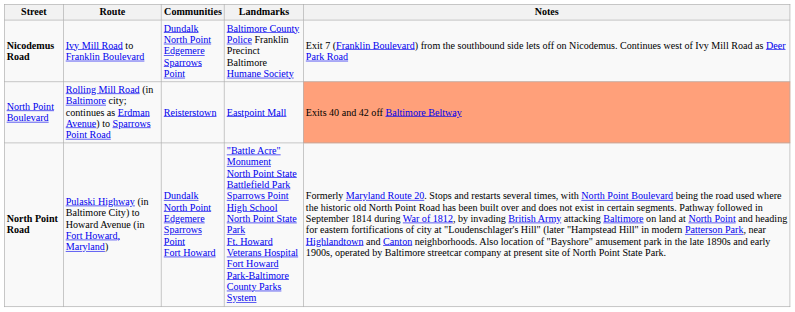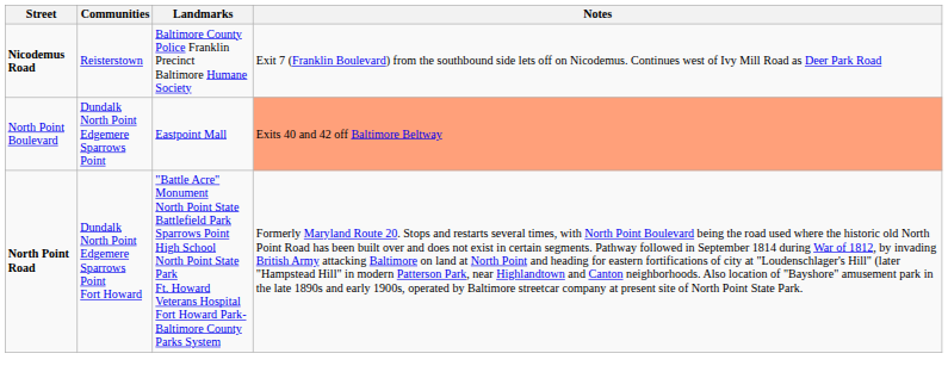- column: Route | Ivy Mill Road to Franklin Boulevard | Rolling Mill Road (in Baltimore city; continues as Erdman Avenue) to Sparrows Point Road | Pulaski Highway (in Baltimore City) to Howard Avenue (in Fort Howard, Maryland)
Nicodemus Road | Communities: Dundalk North Point Edgemere Sparrows Point -> Reisterstown
North Point Boulevard | Communities: Reisterstown -> Dundalk North Point Edgemere Sparrows Point
